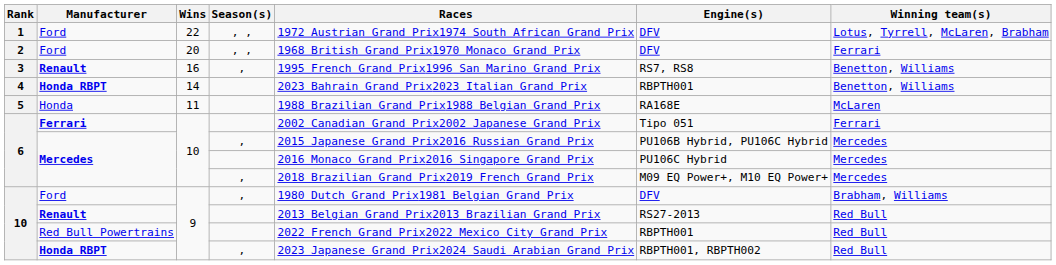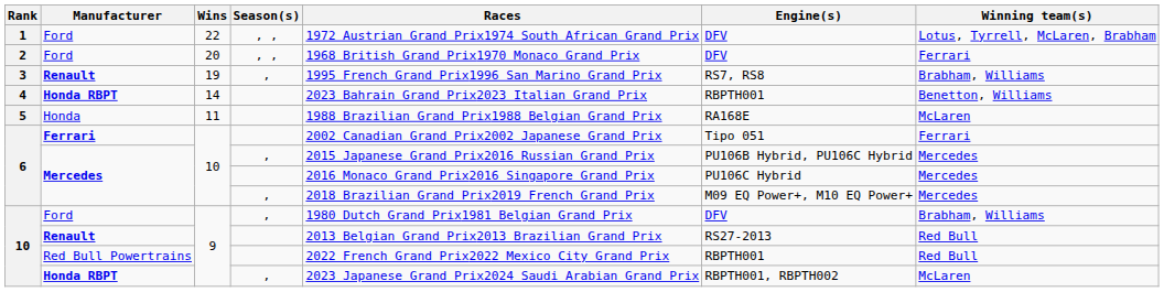3 | Wins: 16 -> 19
3 | Winning team(s): Benetton, Williams -> Brabham, Williams
10 / Honda RBPT | Winning team(s): Red Bull -> McLaren
